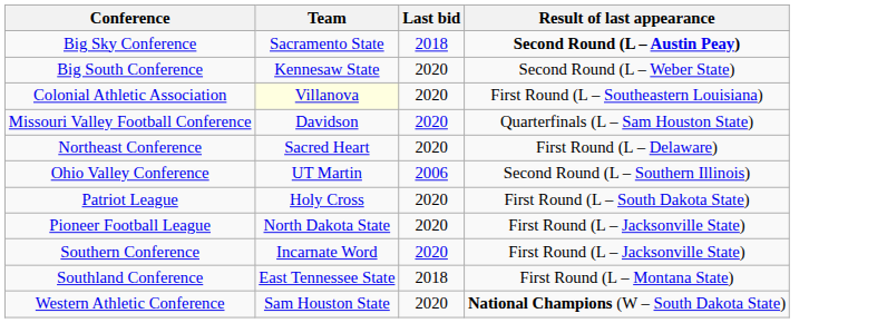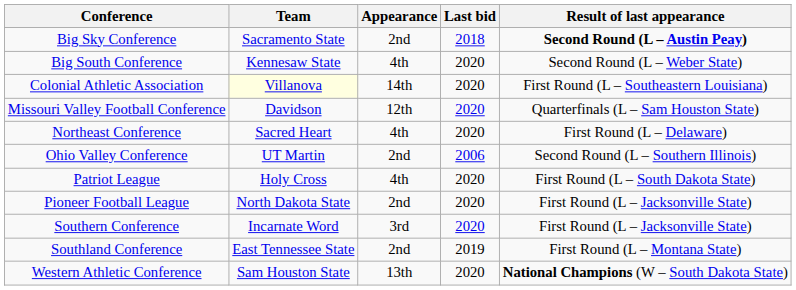+ column: Appearance | 2nd | 4th | 14th | 12th | 4th | 2nd | 4th | 2nd | 3rd | 2nd | 13th
Southland Conference | Last bid: 2018 -> 2019
